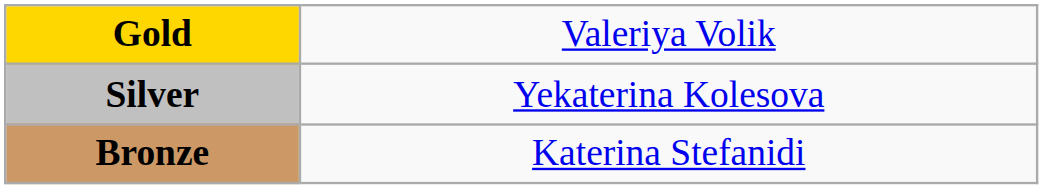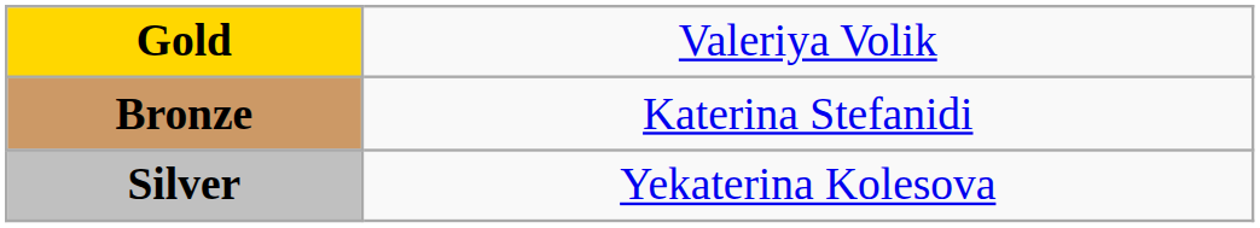rows swapped: Silver <-> Bronze
